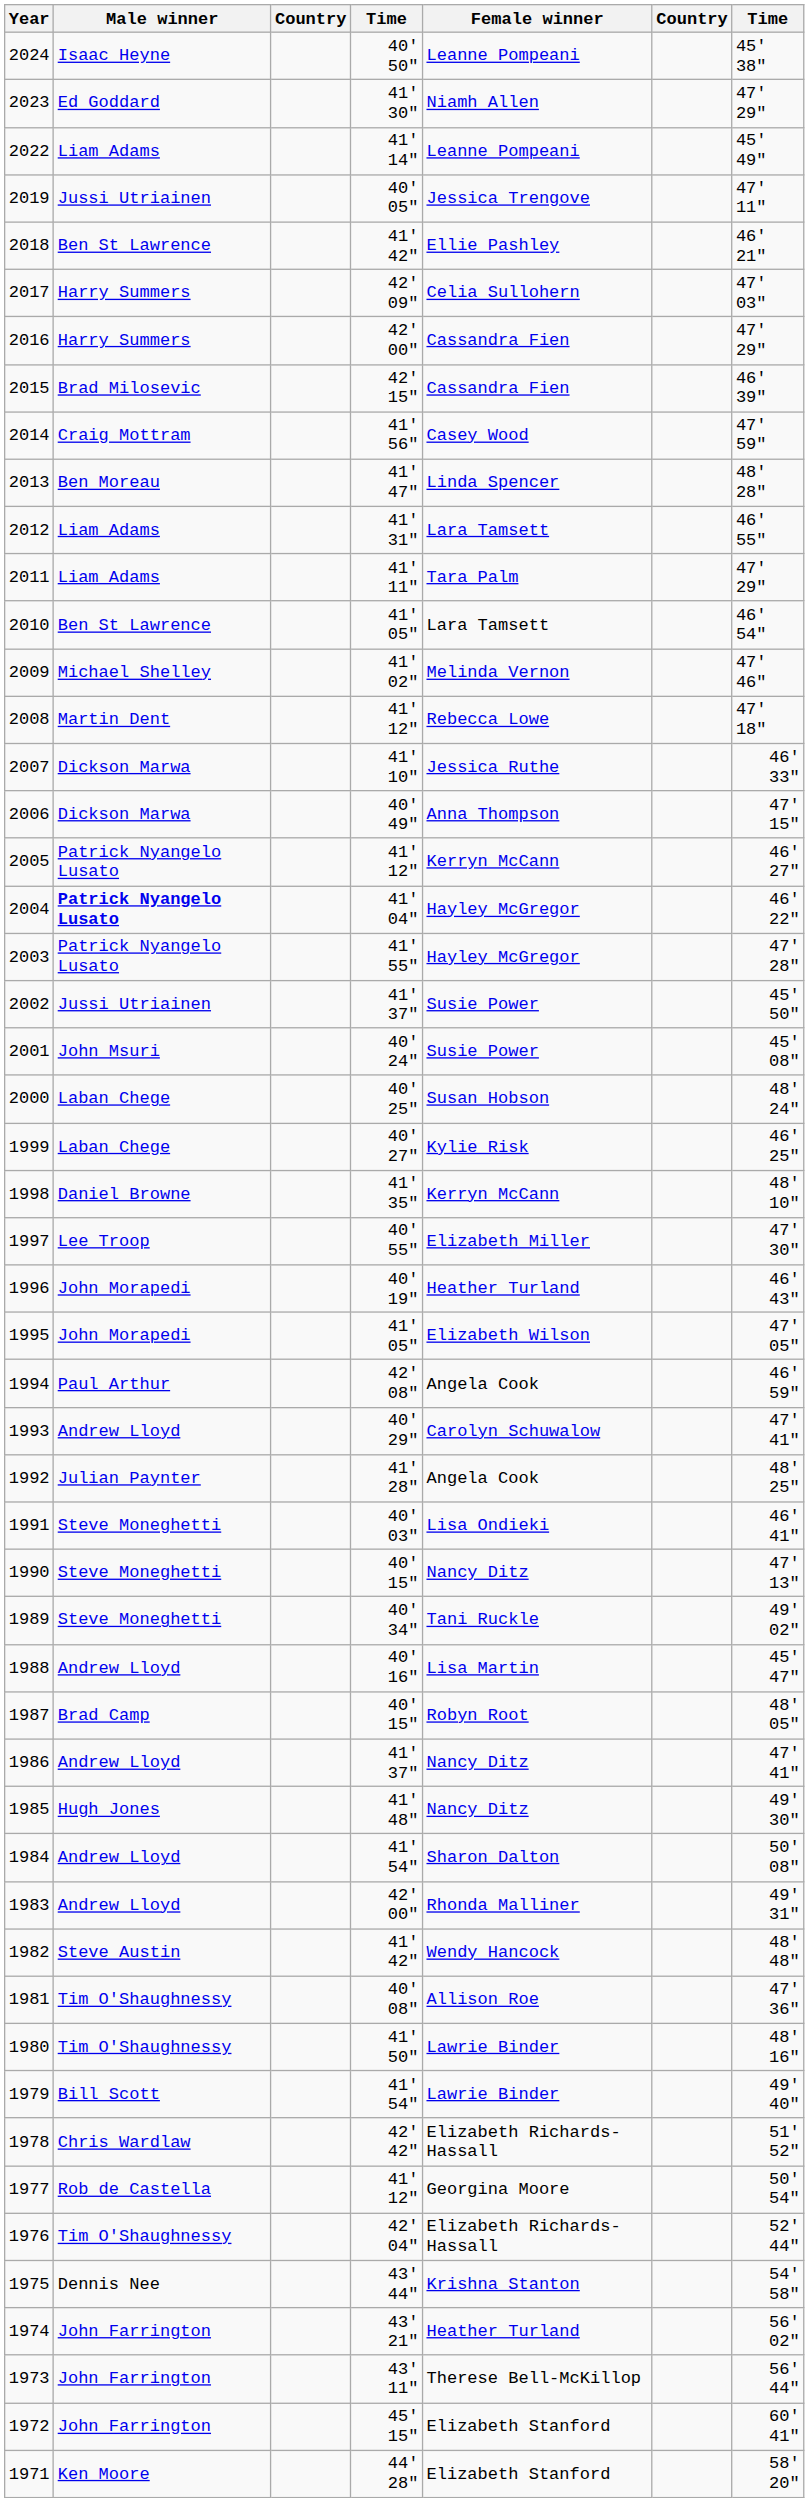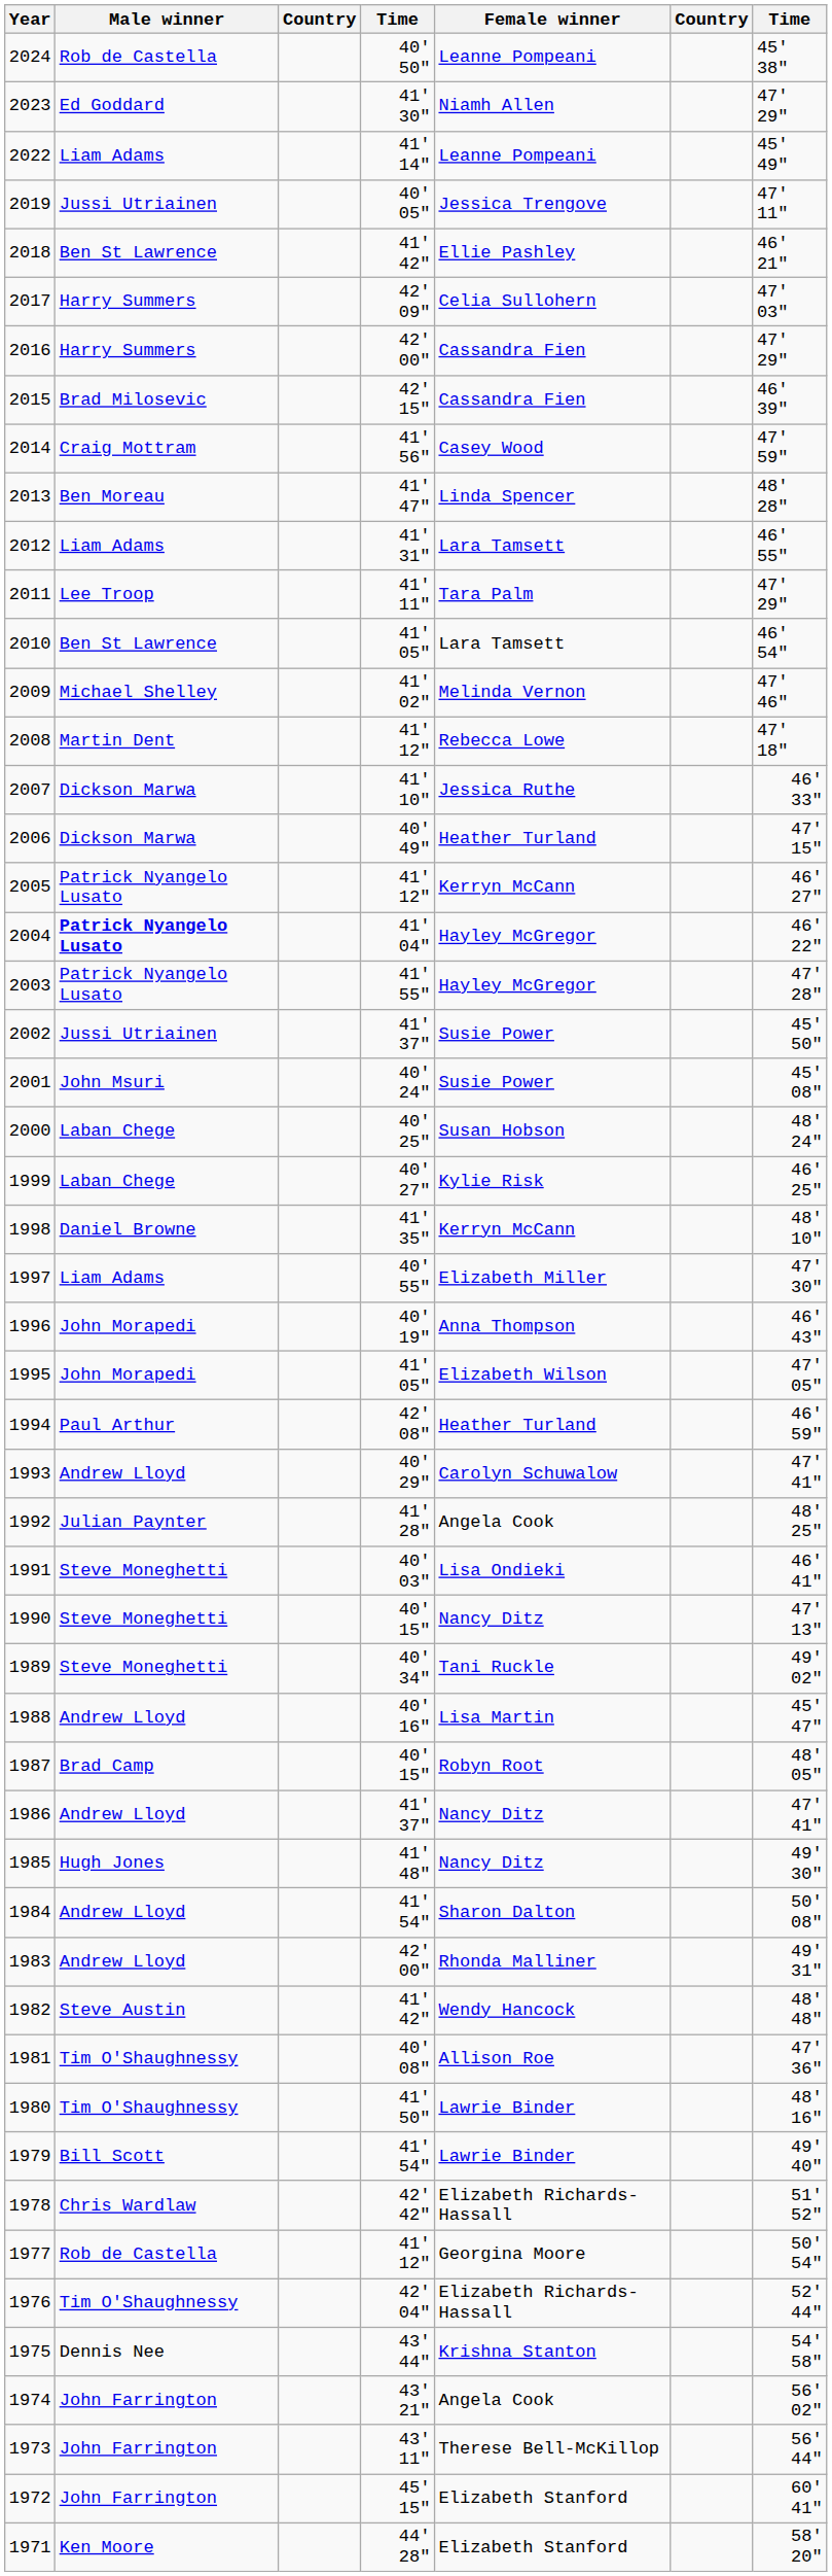2024 | Male winner: Isaac Heyne -> Rob de Castella
2011 | Male winner: Liam Adams -> Lee Troop
2006 | Female winner: Anna Thompson -> Heather Turland
1997 | Male winner: Lee Troop -> Liam Adams
1996 | Female winner: Heather Turland -> Anna Thompson
1994 | Female winner: Angela Cook -> Heather Turland
1974 | Female winner: Heather Turland -> Angela Cook
